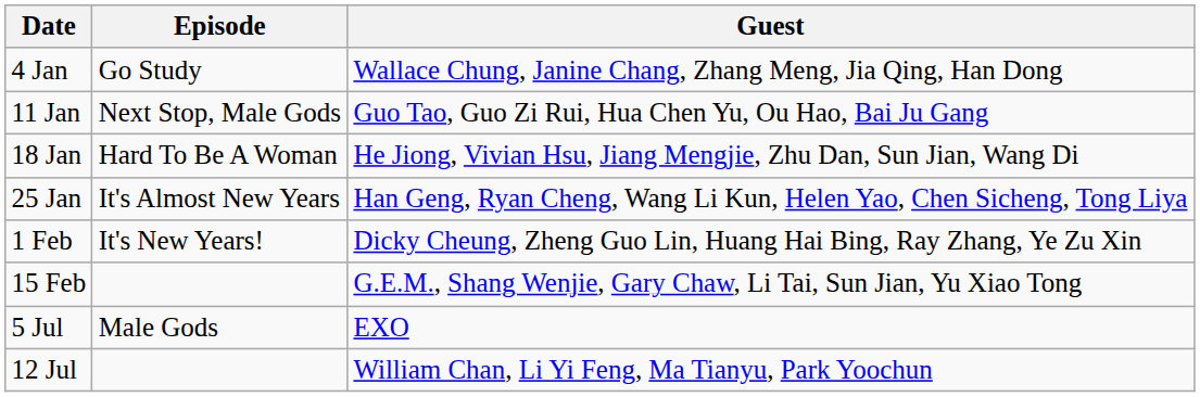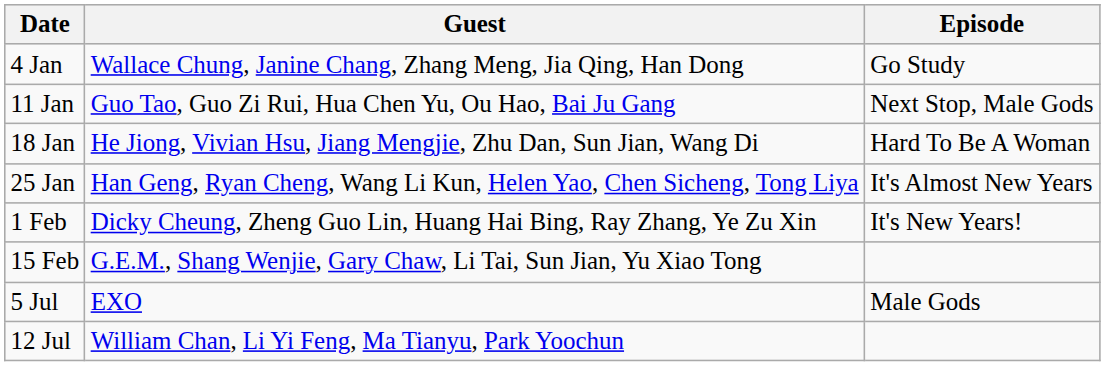columns swapped: Episode <-> Guest
